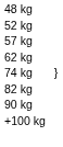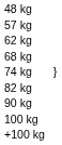- row: 52 kg
+ row: 68 kg
+ row: 100 kg
